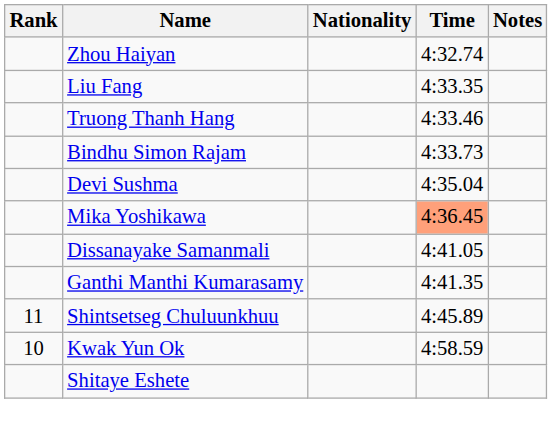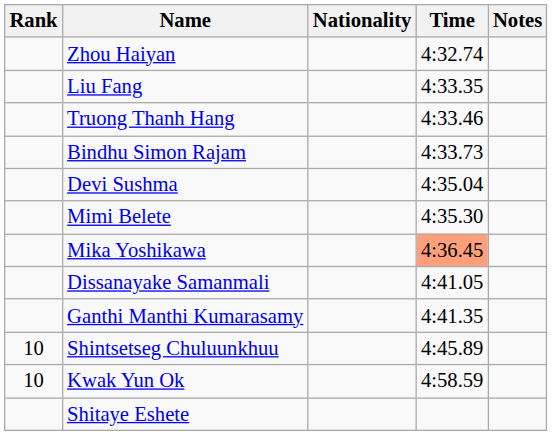+ row: Mimi Belete | 4:35.30
Shintsetseg Chuluunkhuu | Rank: 11 -> 10
